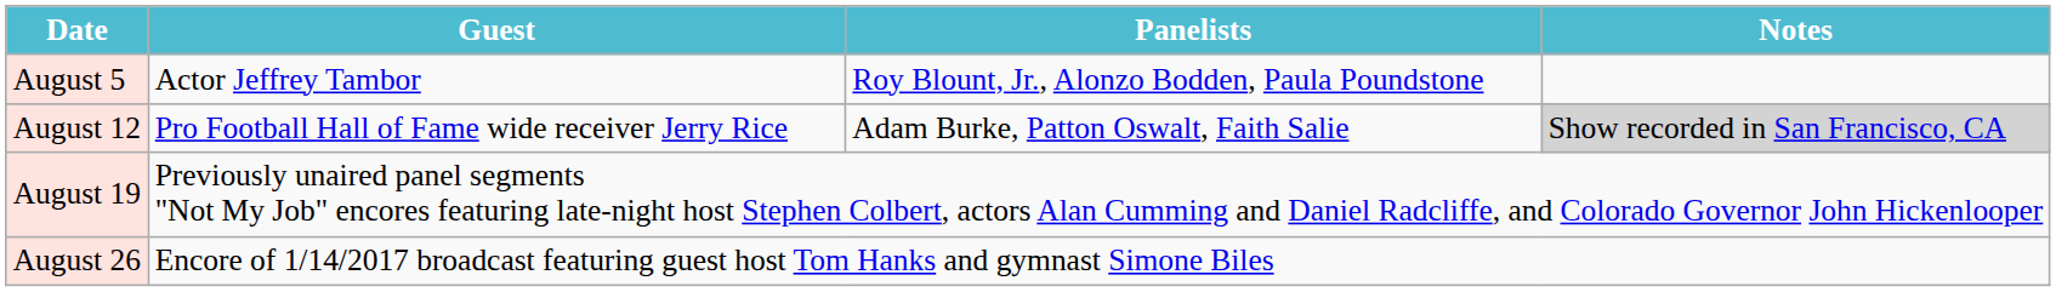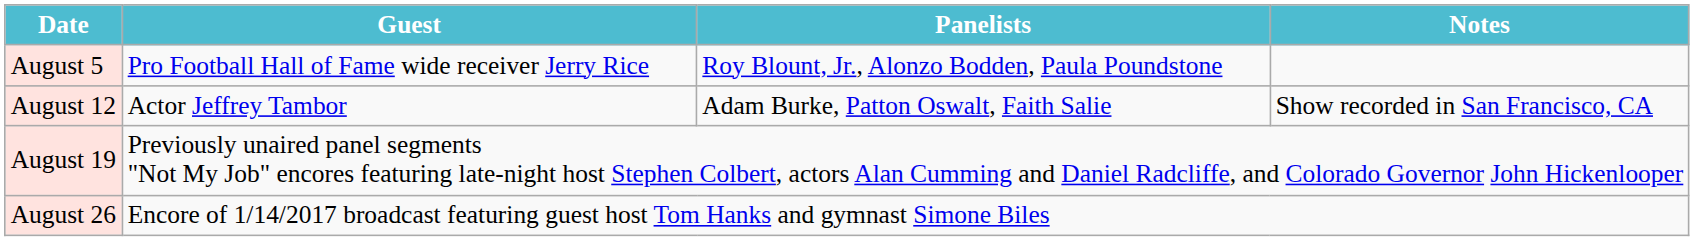August 5 | Guest: Actor Jeffrey Tambor -> Pro Football Hall of Fame wide receiver Jerry Rice
August 12 | Guest: Pro Football Hall of Fame wide receiver Jerry Rice -> Actor Jeffrey Tambor
August 12 | Notes: lightgrey background -> no background
